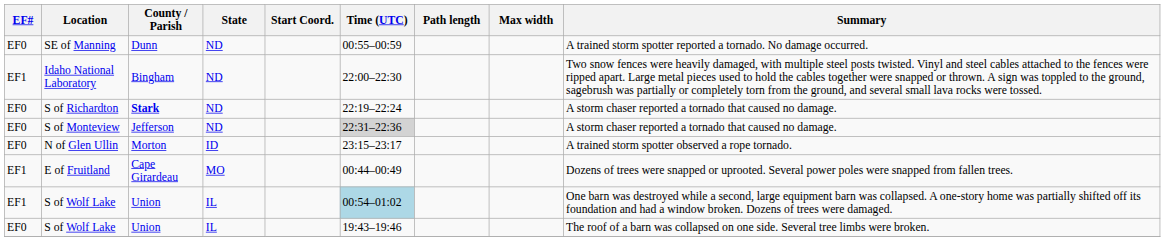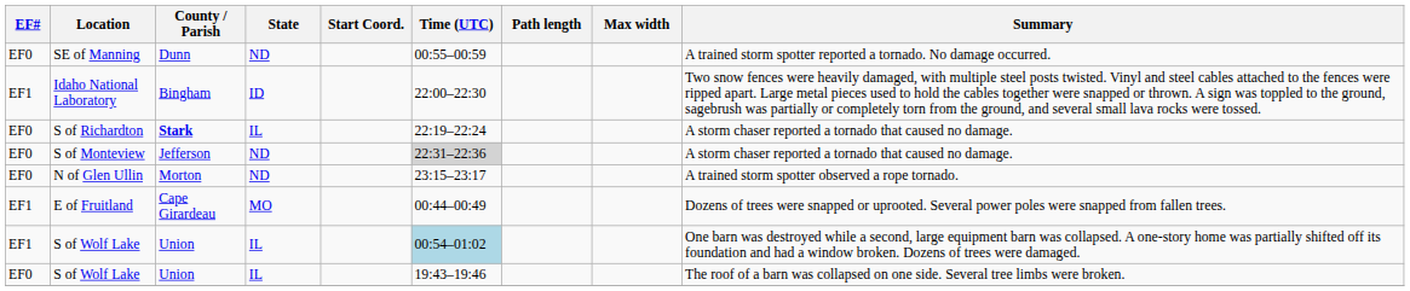Idaho National Laboratory | State: ND -> ID
S of Richardton | State: ND -> IL
N of Glen Ullin | State: ID -> ND
